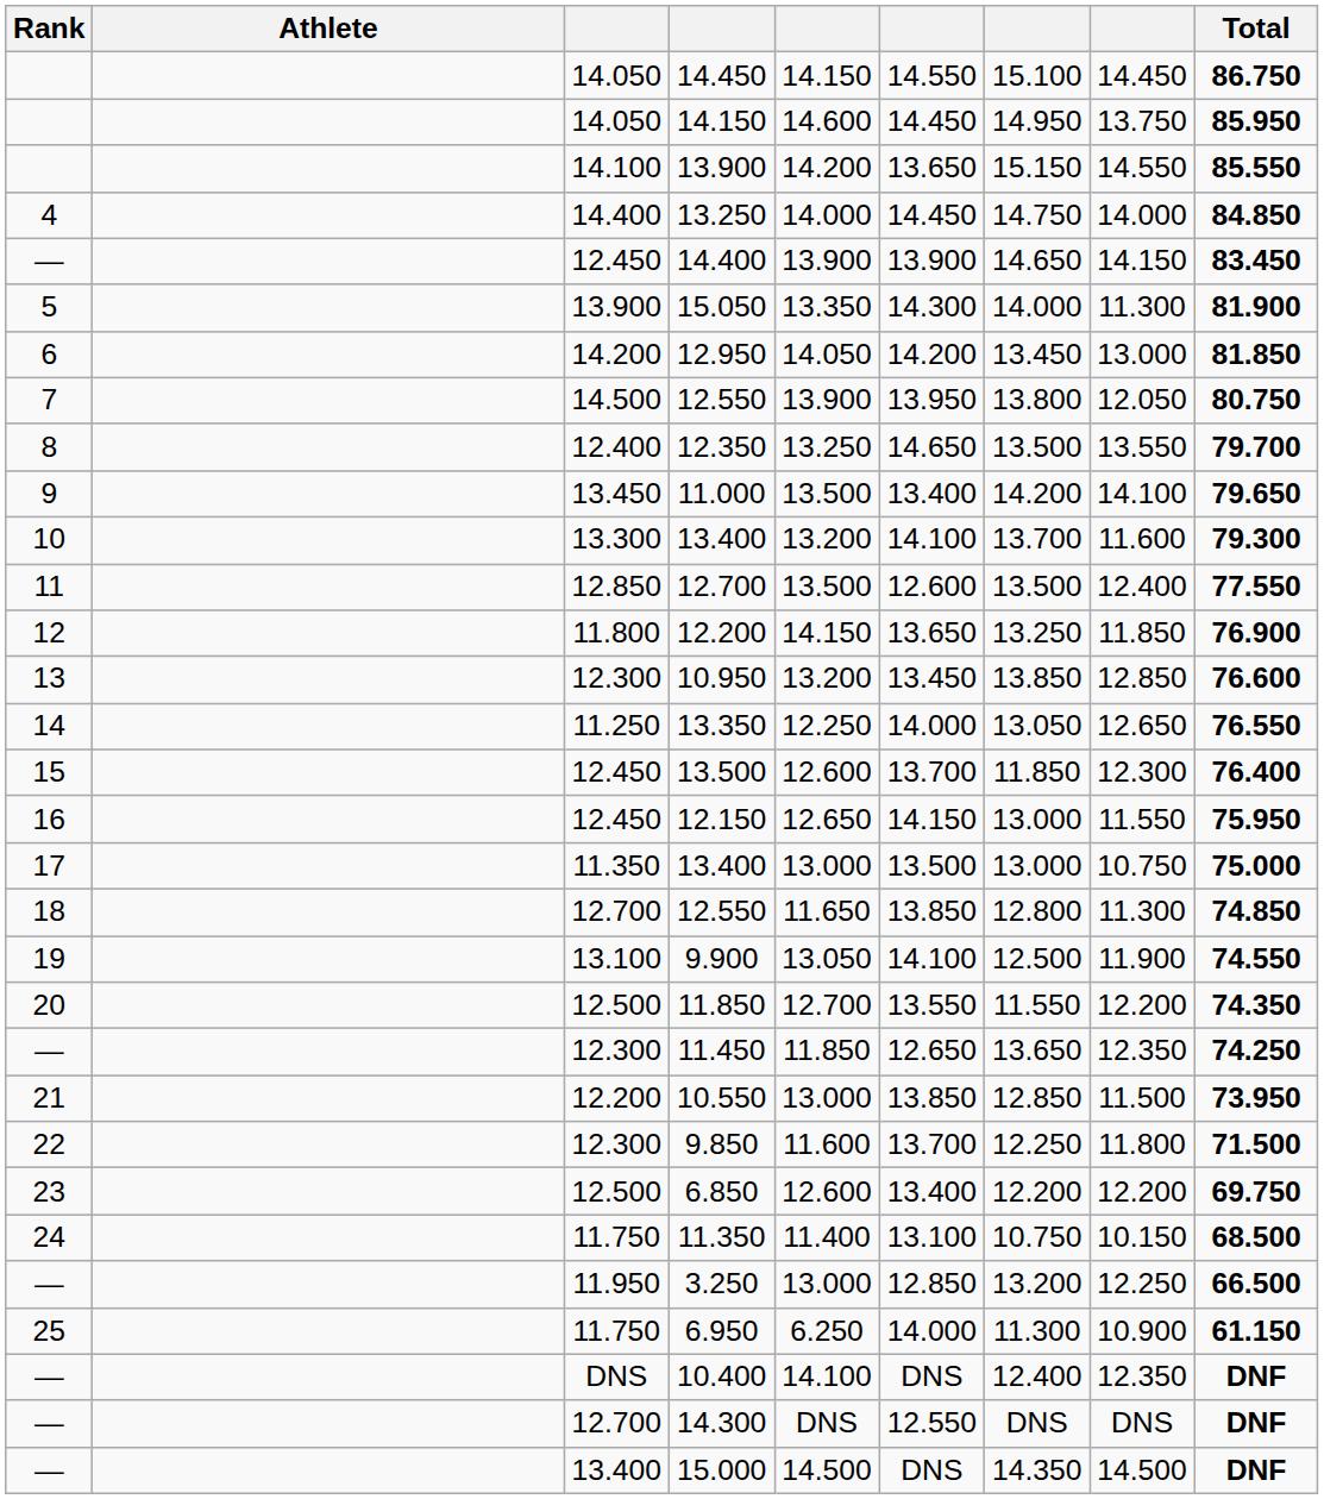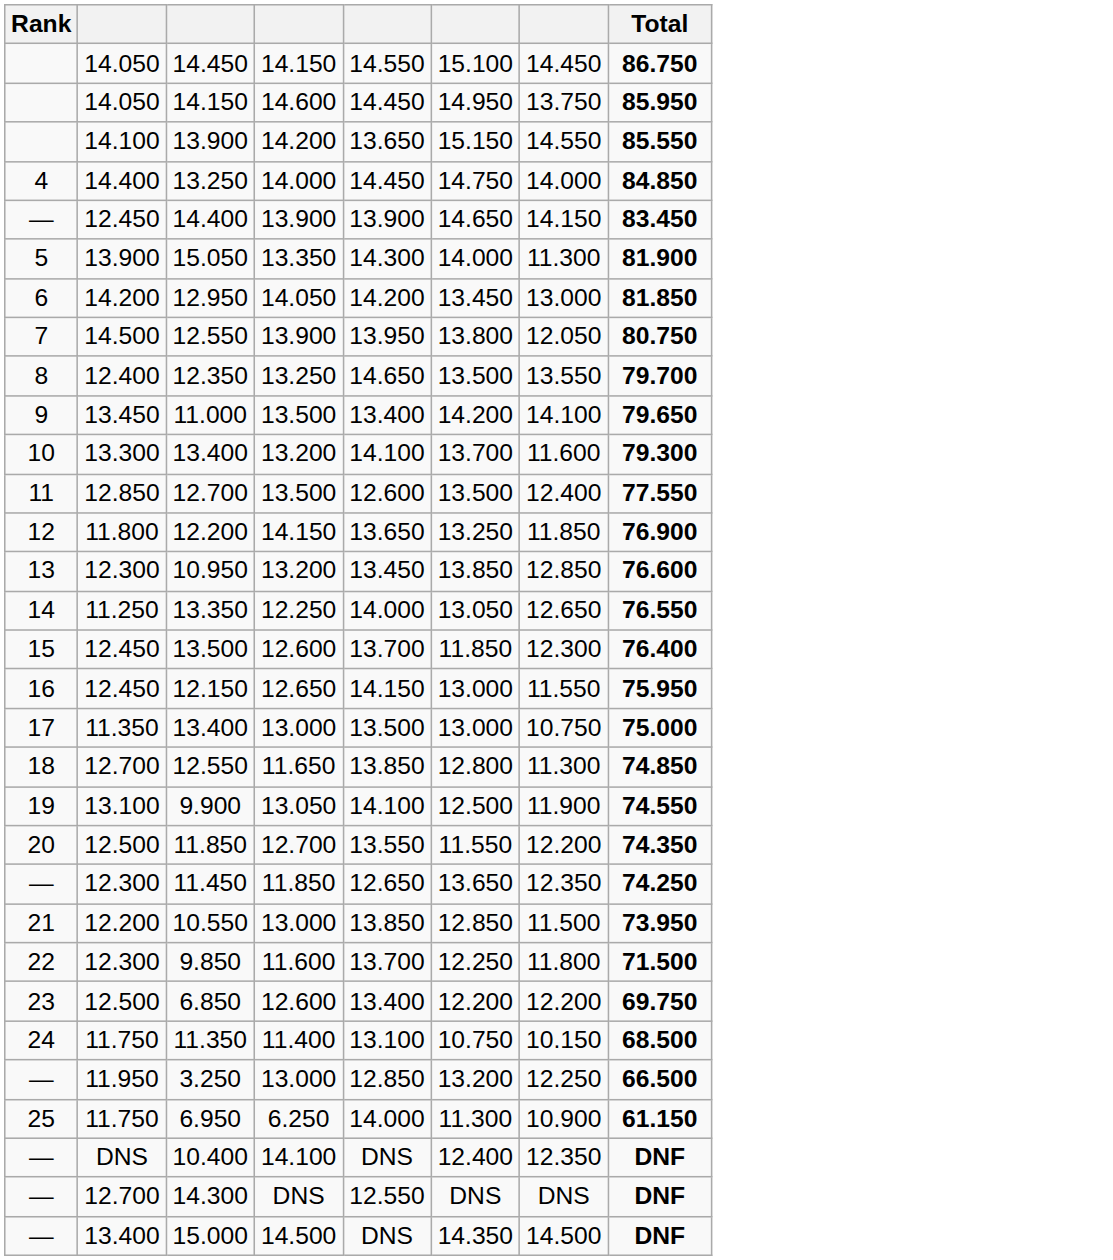- column: Athlete
